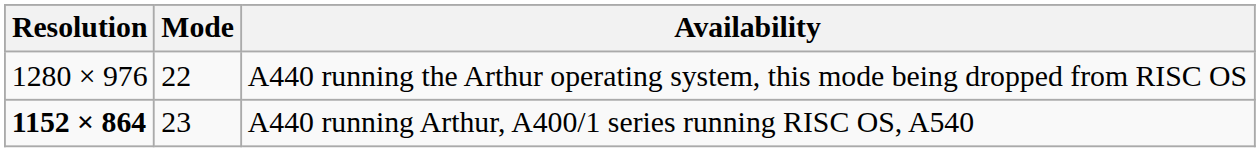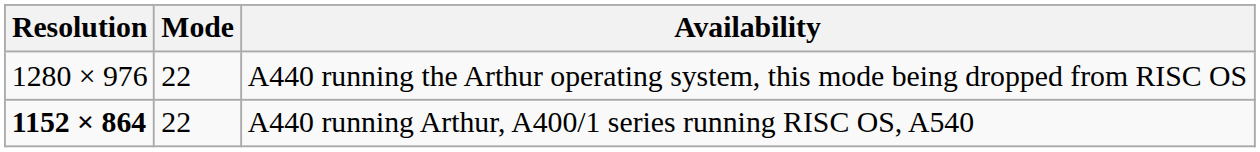A440 running Arthur, A400/1 series running RISC OS, A540 | Mode: 23 -> 22
